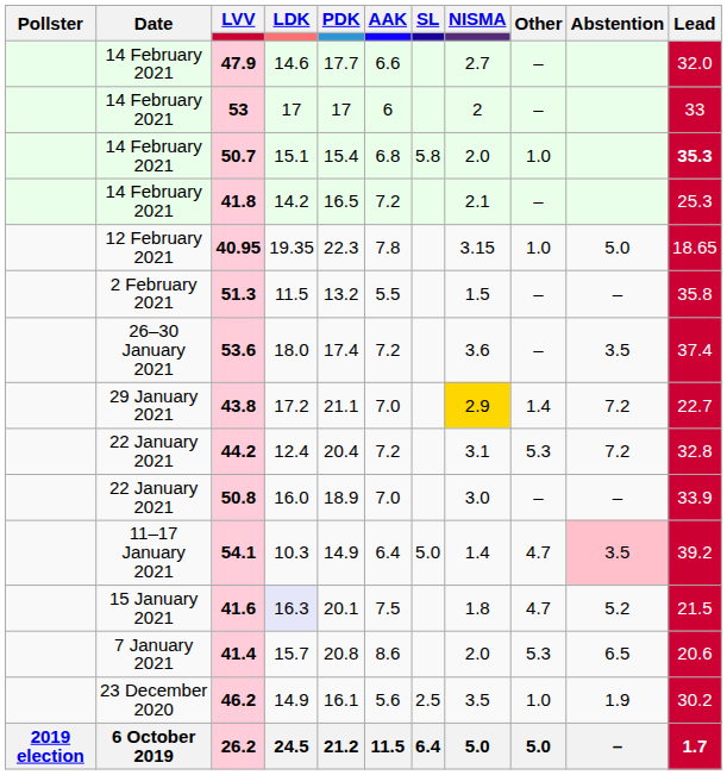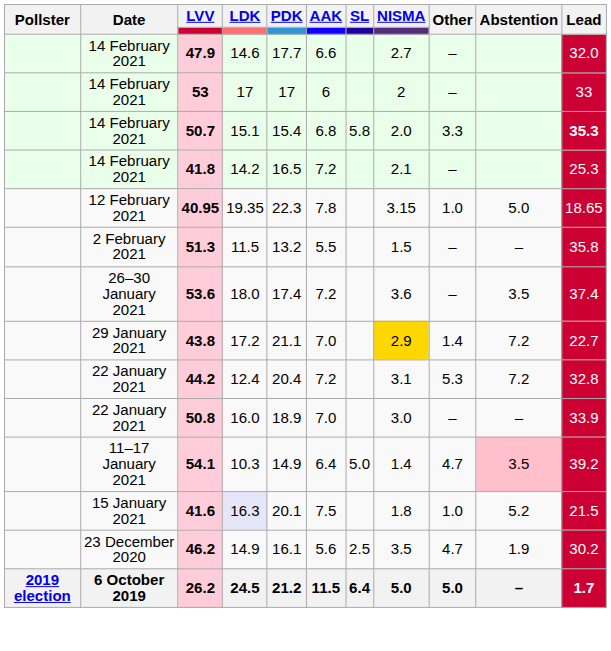50.7 | Other: 1.0 -> 3.3
41.6 | Other: 4.7 -> 1.0
- row: 7 January 2021 | 41.4 | 15.7 | 20.8 | 8.6 | 2.0 | 5.3 | 6.5 | 20.6
46.2 | Other: 1.0 -> 4.7
